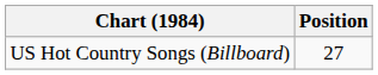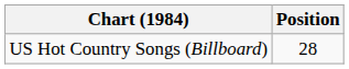US Hot Country Songs (Billboard) | Position: 27 -> 28
